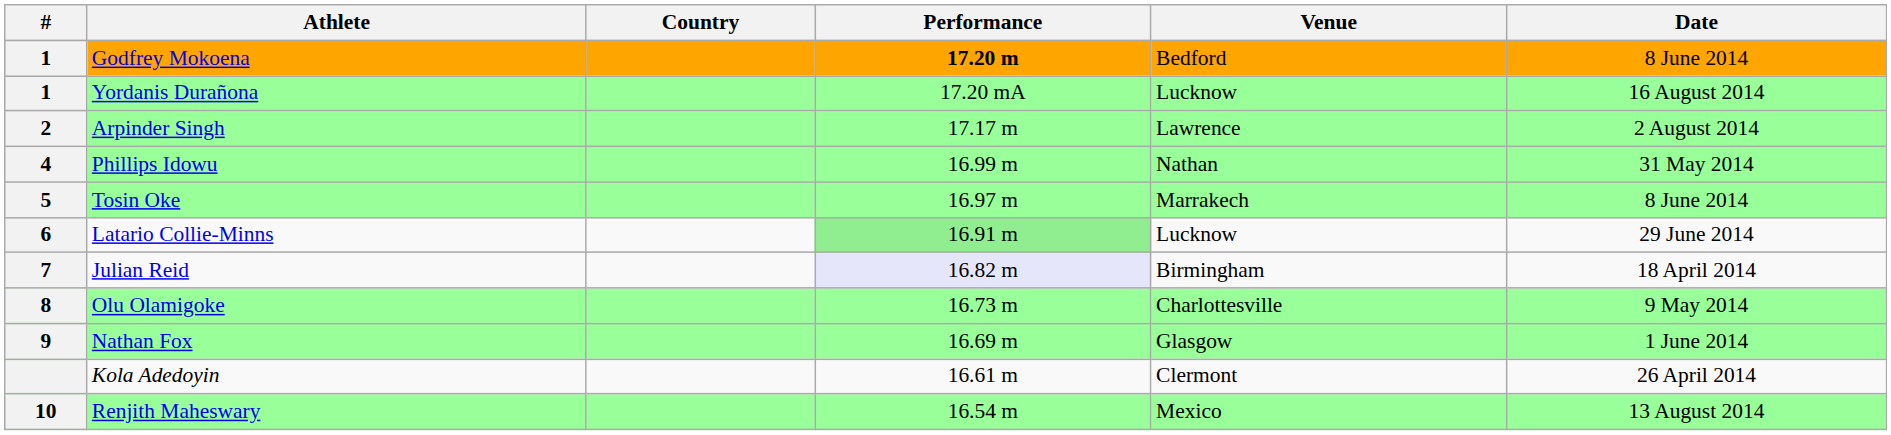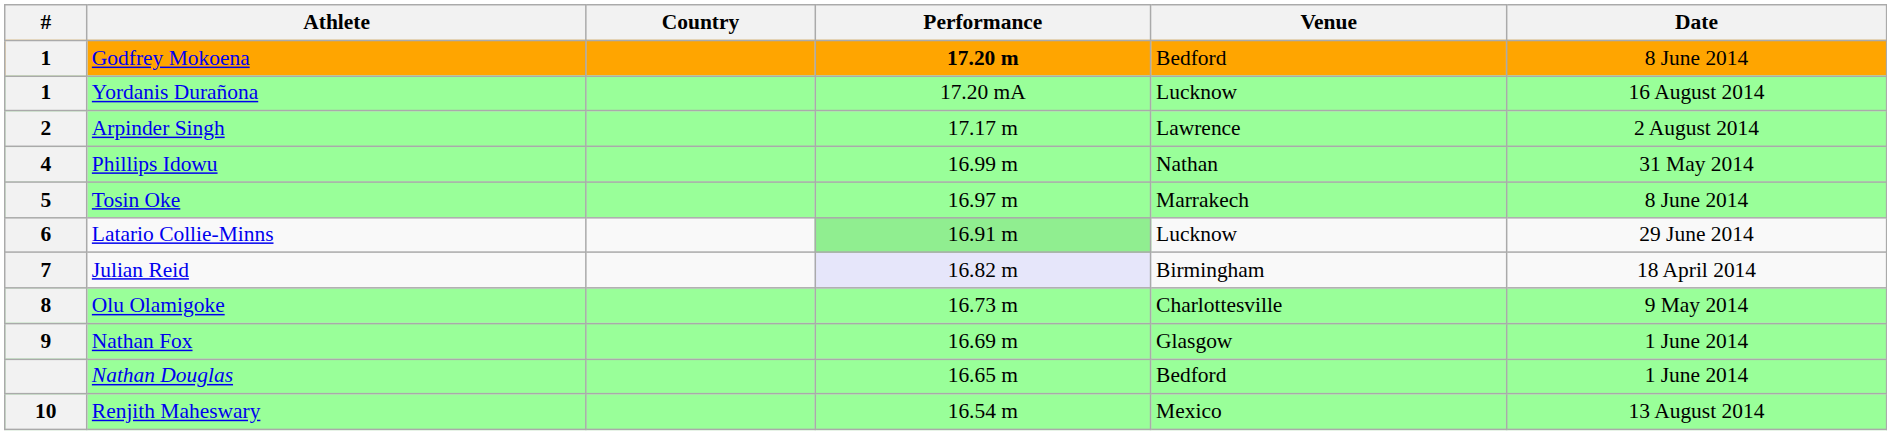+ row: Nathan Douglas | 16.65 m | Bedford | 1 June 2014
- row: Kola Adedoyin | 16.61 m | Clermont | 26 April 2014
